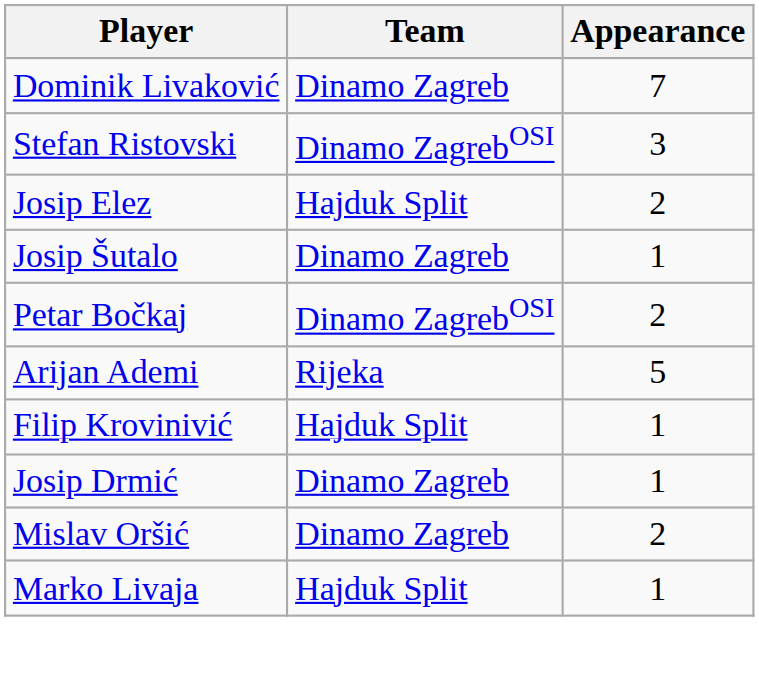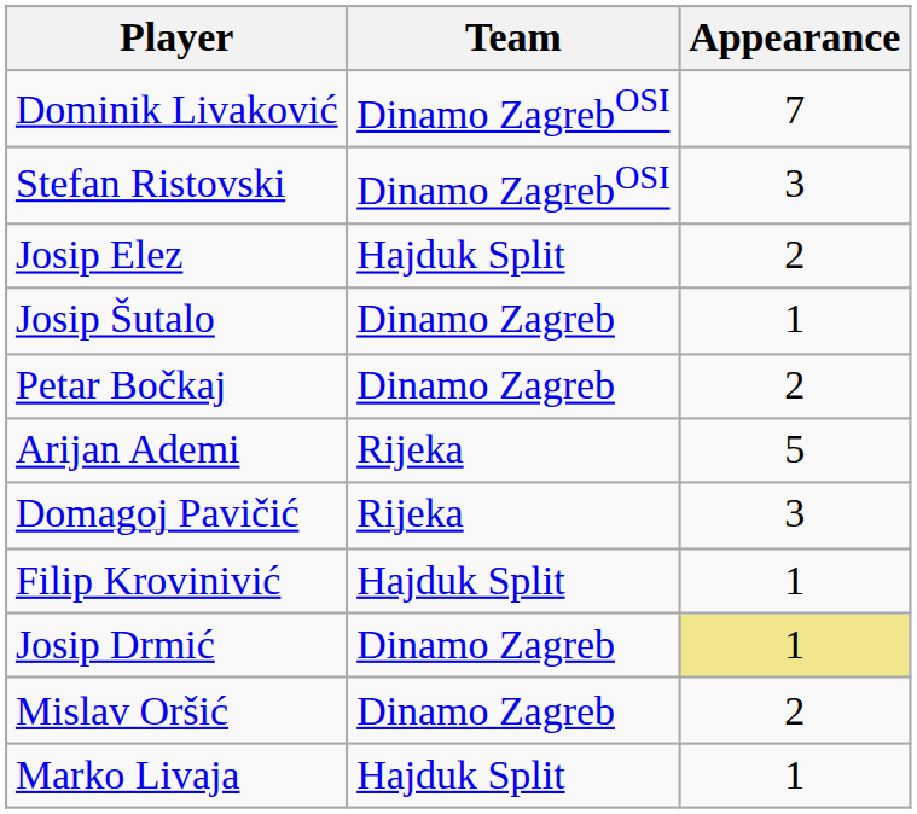Dominik Livaković | Team: Dinamo Zagreb -> Dinamo ZagrebOSI
Petar Bočkaj | Team: Dinamo ZagrebOSI -> Dinamo Zagreb
+ row: Domagoj Pavičić | Rijeka | 3
Josip Drmić | Appearance: no background -> khaki background
